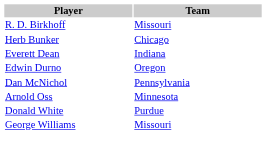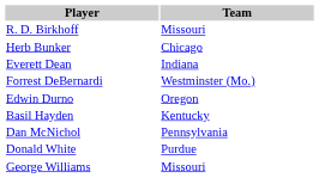+ row: Forrest DeBernardi | Westminster (Mo.)
+ row: Basil Hayden | Kentucky
- row: Arnold Oss | Minnesota
